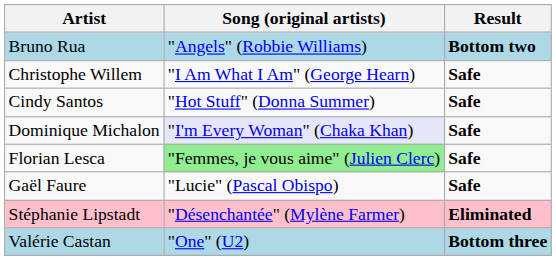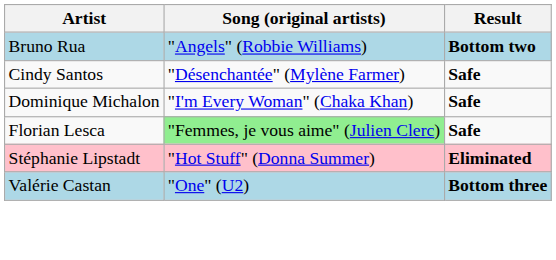- row: Christophe Willem | "I Am What I Am" (George Hearn) | Safe
Cindy Santos | Song (original artists): "Hot Stuff" (Donna Summer) -> "Désenchantée" (Mylène Farmer)
Dominique Michalon | Song (original artists): lavender background -> no background
- row: Gaël Faure | "Lucie" (Pascal Obispo) | Safe
Stéphanie Lipstadt | Song (original artists): "Désenchantée" (Mylène Farmer) -> "Hot Stuff" (Donna Summer)
